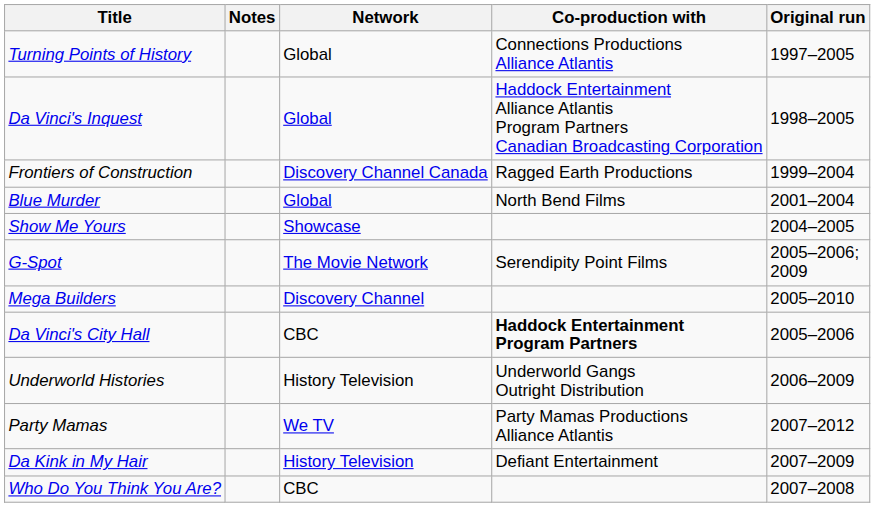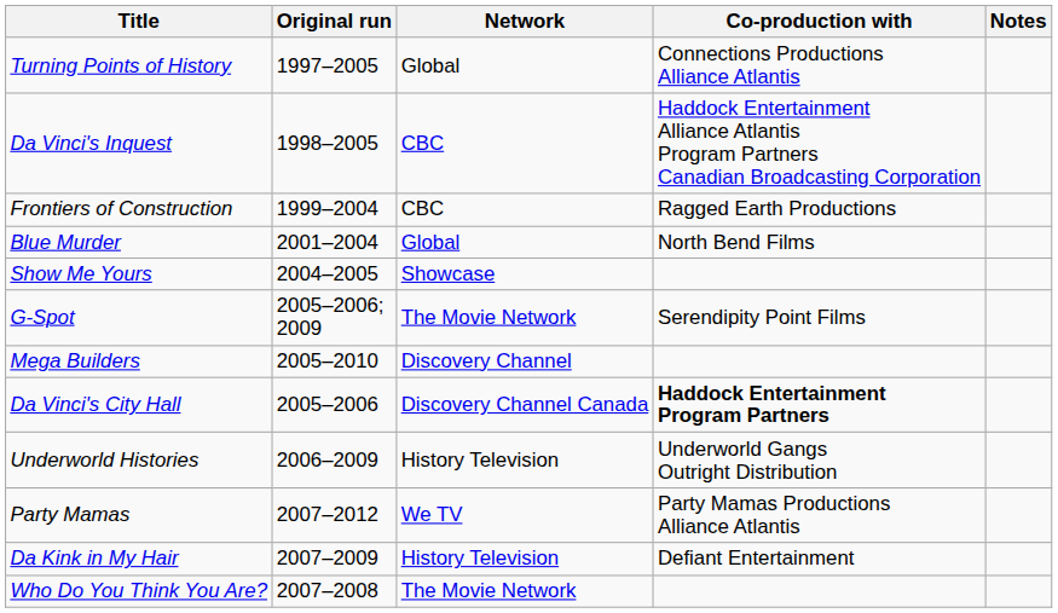columns swapped: Original run <-> Notes
Da Vinci's Inquest | Network: Global -> CBC
Frontiers of Construction | Network: Discovery Channel Canada -> CBC
Da Vinci's City Hall | Network: CBC -> Discovery Channel Canada
Who Do You Think You Are? | Network: CBC -> The Movie Network
